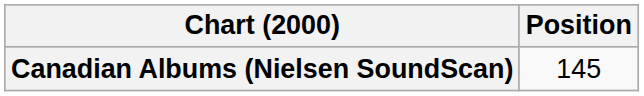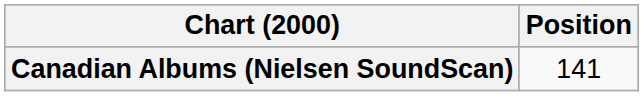Canadian Albums (Nielsen SoundScan) | Position: 145 -> 141
